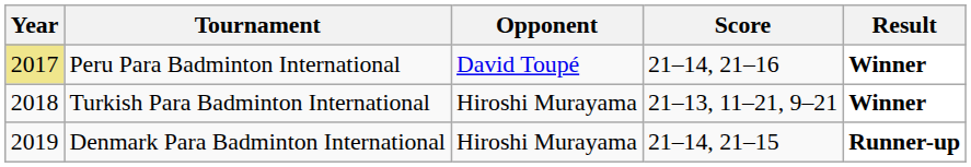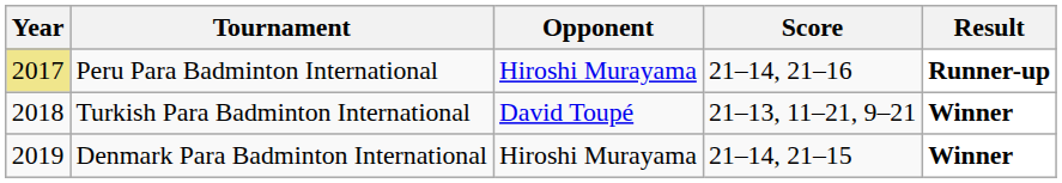Peru Para Badminton International | Opponent: David Toupé -> Hiroshi Murayama
Peru Para Badminton International | Result: Winner -> Runner-up
Turkish Para Badminton International | Opponent: Hiroshi Murayama -> David Toupé
Denmark Para Badminton International | Result: Runner-up -> Winner
